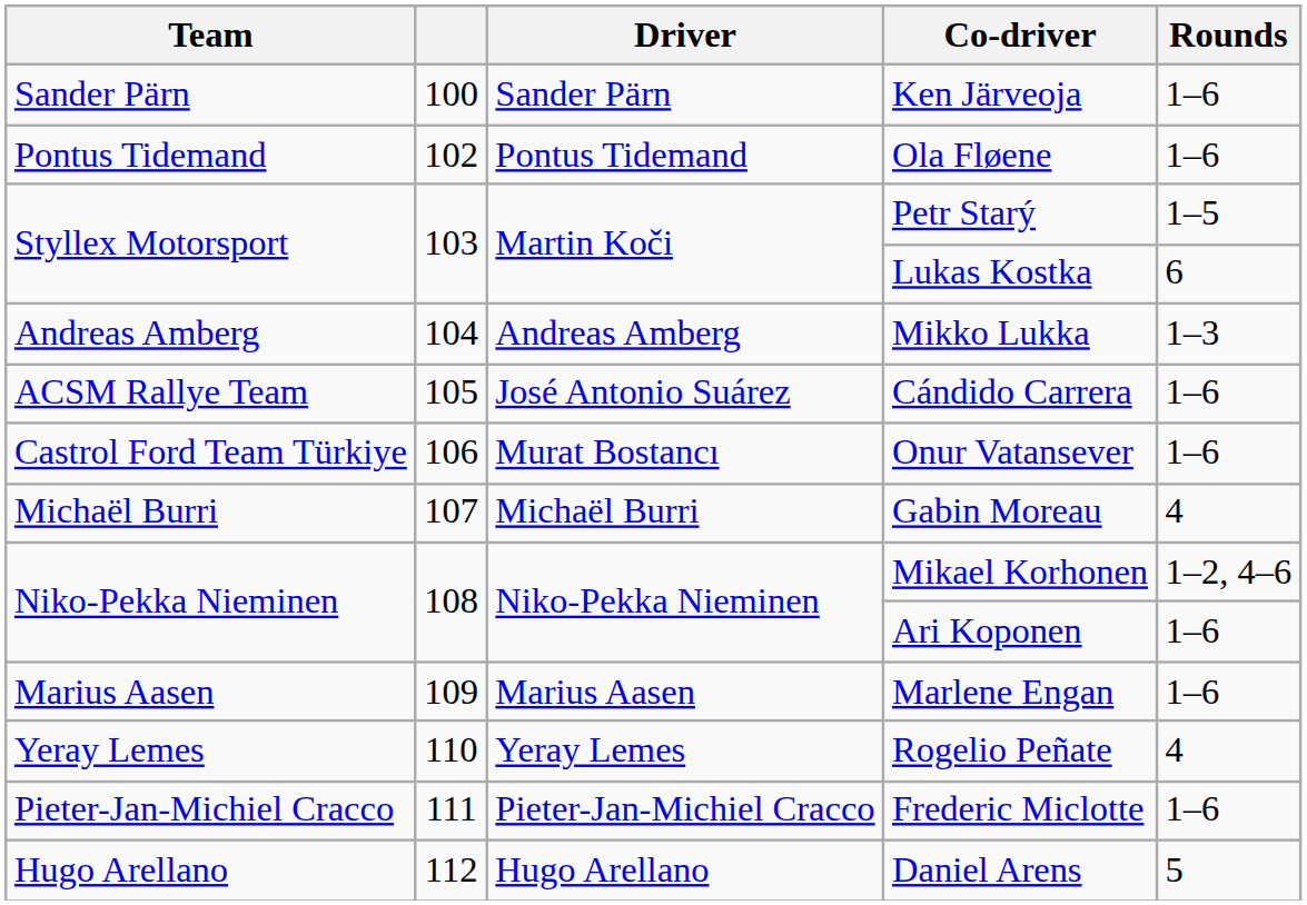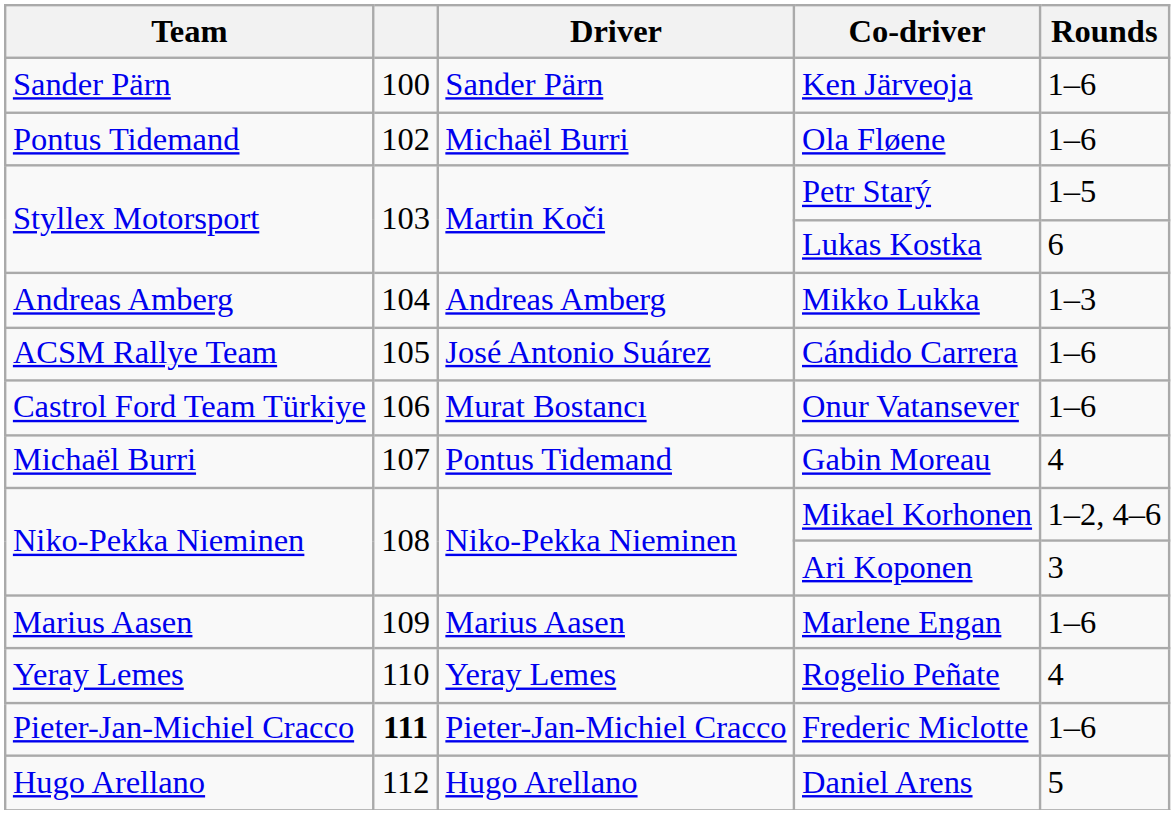Ola Fløene | Driver: Pontus Tidemand -> Michaël Burri
Gabin Moreau | Driver: Michaël Burri -> Pontus Tidemand
Ari Koponen | Rounds: 1–6 -> 3
Frederic Miclotte | column 2: normal -> bold
